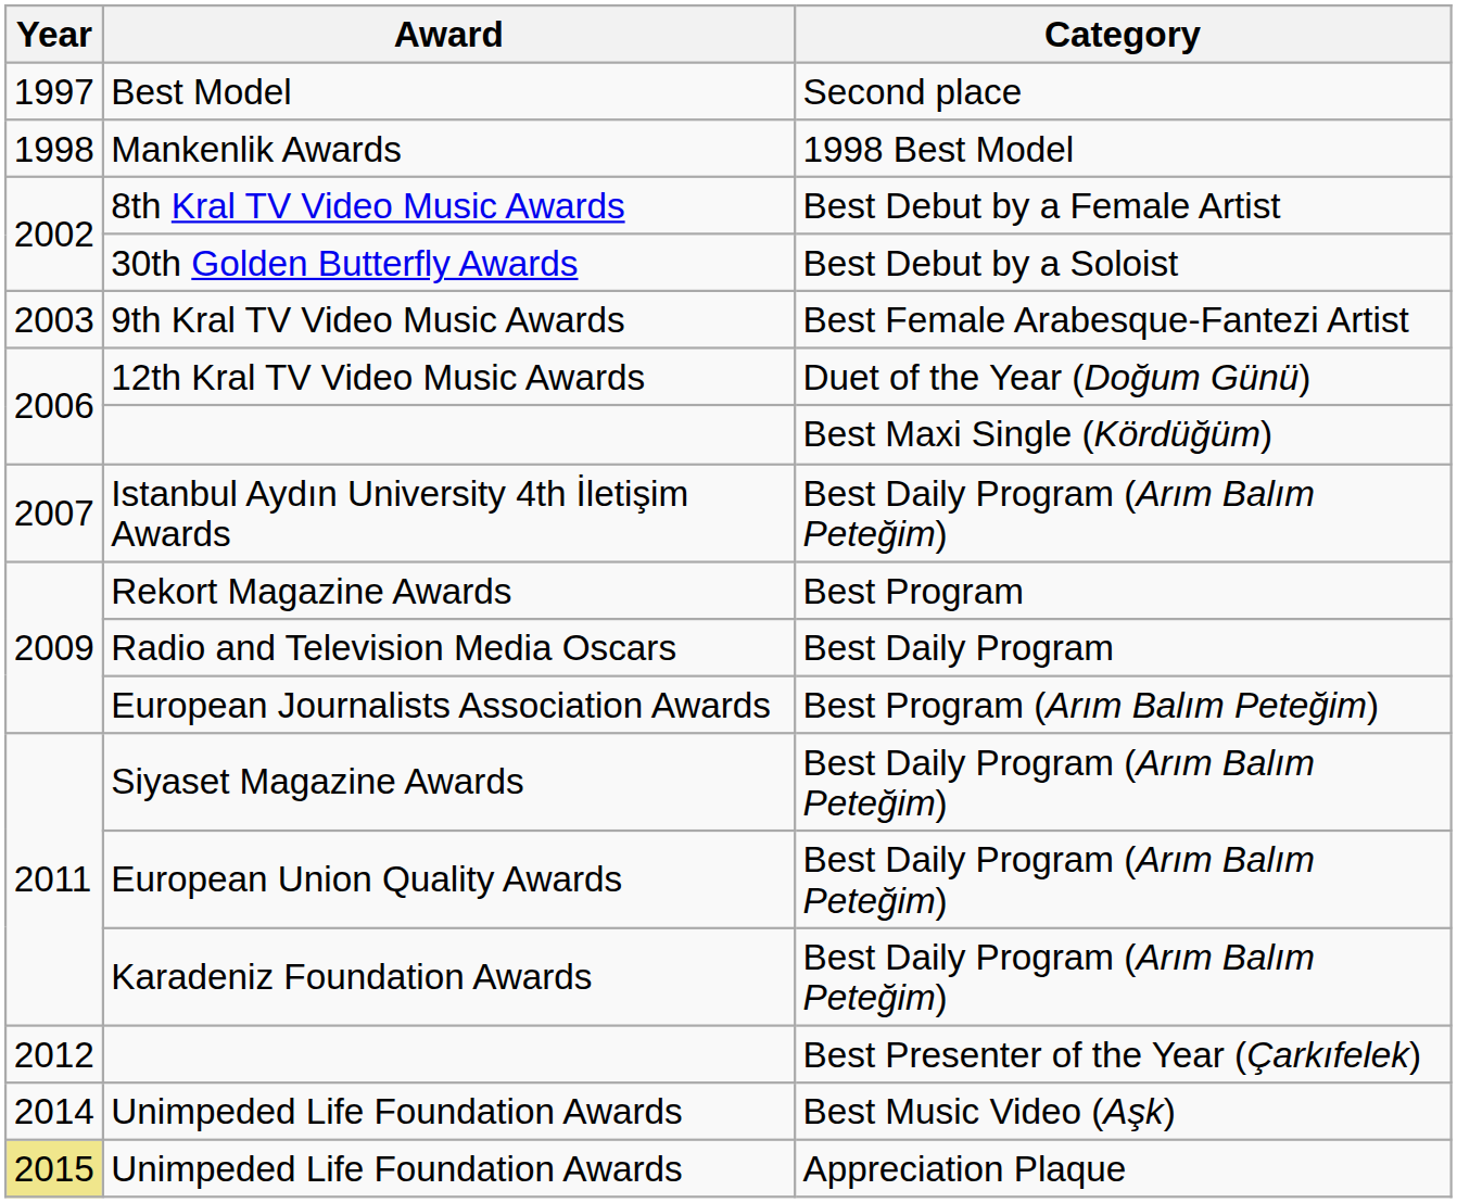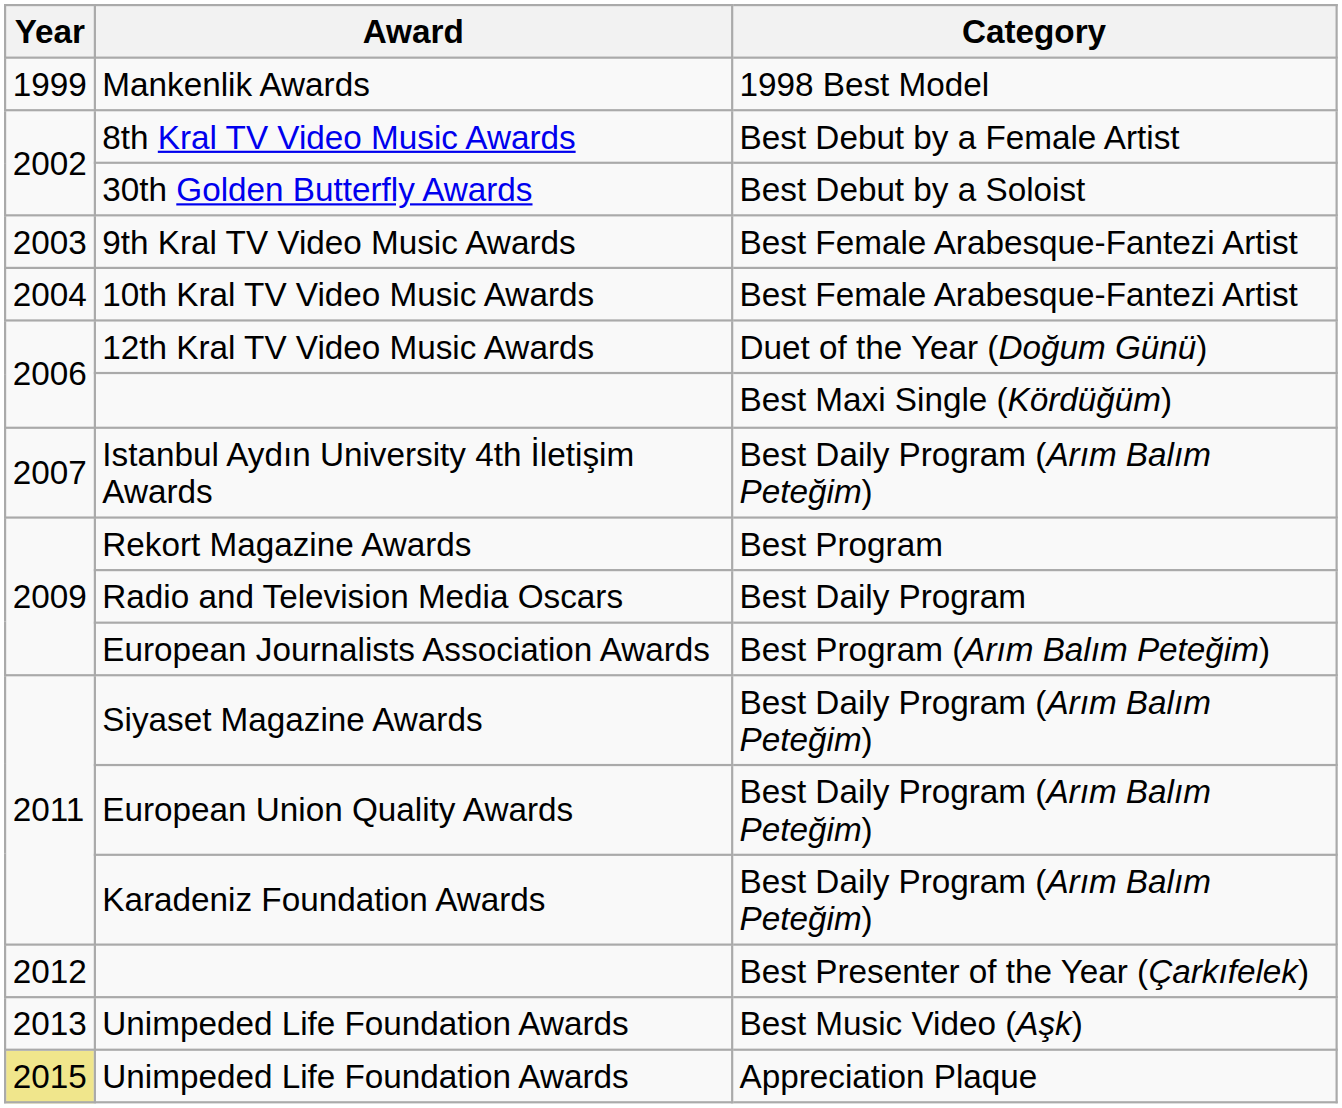- row: 1997 | Best Model | Second place
Mankenlik Awards | Year: 1998 -> 1999
+ row: 2004 | 10th Kral TV Video Music Awards | Best Female Arabesque-Fantezi Artist
Unimpeded Life Foundation Awards / Best Music Video (Aşk) | Year: 2014 -> 2013
